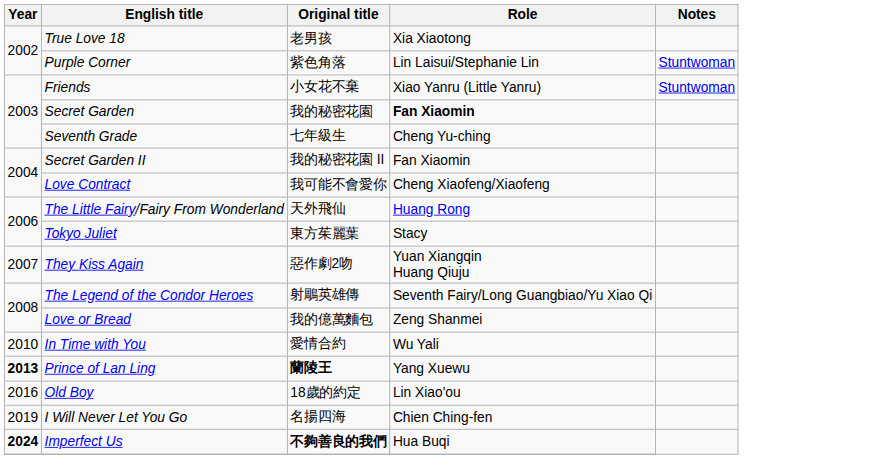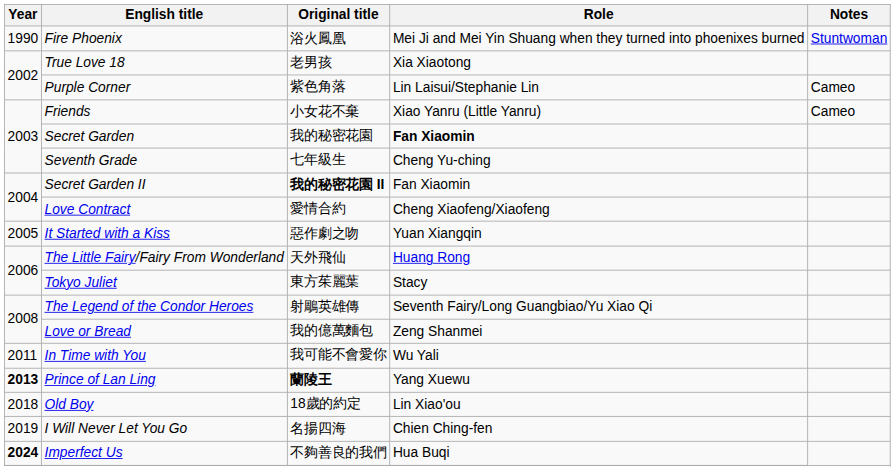+ row: 1990 | Fire Phoenix | 浴火鳳凰 | Mei Ji and Mei Yin Shuang when they turned into phoenixes burned | Stuntwoman
Purple Corner | Notes: Stuntwoman -> Cameo
Friends | Notes: Stuntwoman -> Cameo
Secret Garden II | Original title: normal -> bold
Love Contract | Original title: 我可能不會愛你 -> 愛情合約
+ row: 2005 | It Started with a Kiss | 惡作劇之吻 | Yuan Xiangqin
- row: 2007 | They Kiss Again | 惡作劇2吻 | Yuan Xiangqin Huang Qiuju
In Time with You | Year: 2010 -> 2011
In Time with You | Original title: 愛情合約 -> 我可能不會愛你
Old Boy | Year: 2016 -> 2018
Imperfect Us | Original title: bold -> normal
